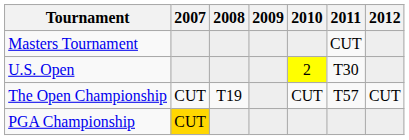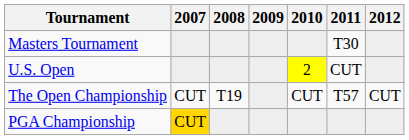Masters Tournament | 2011: CUT -> T30
U.S. Open | 2011: T30 -> CUT
